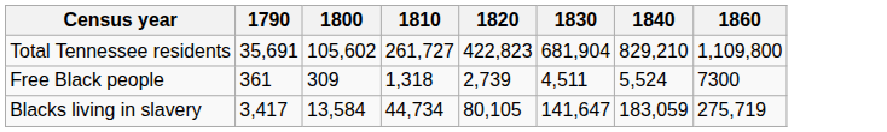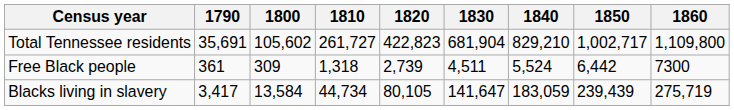+ column: 1850 | 1,002,717 | 6,442 | 239,439
